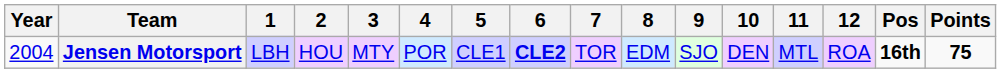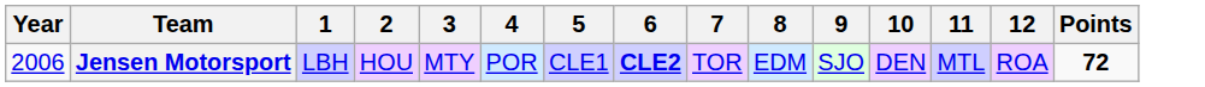- column: Pos | 16th
Jensen Motorsport | Year: 2004 -> 2006
Jensen Motorsport | Points: 75 -> 72
